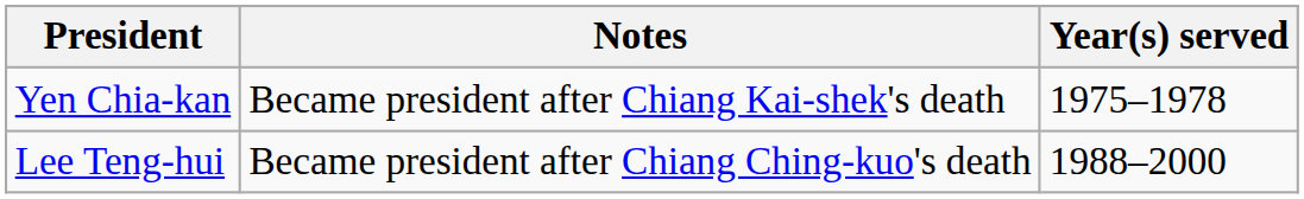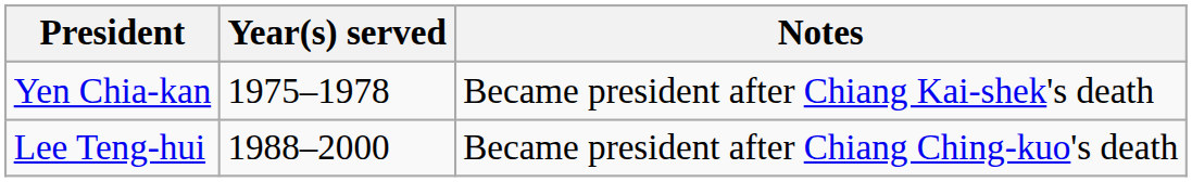columns swapped: Year(s) served <-> Notes
